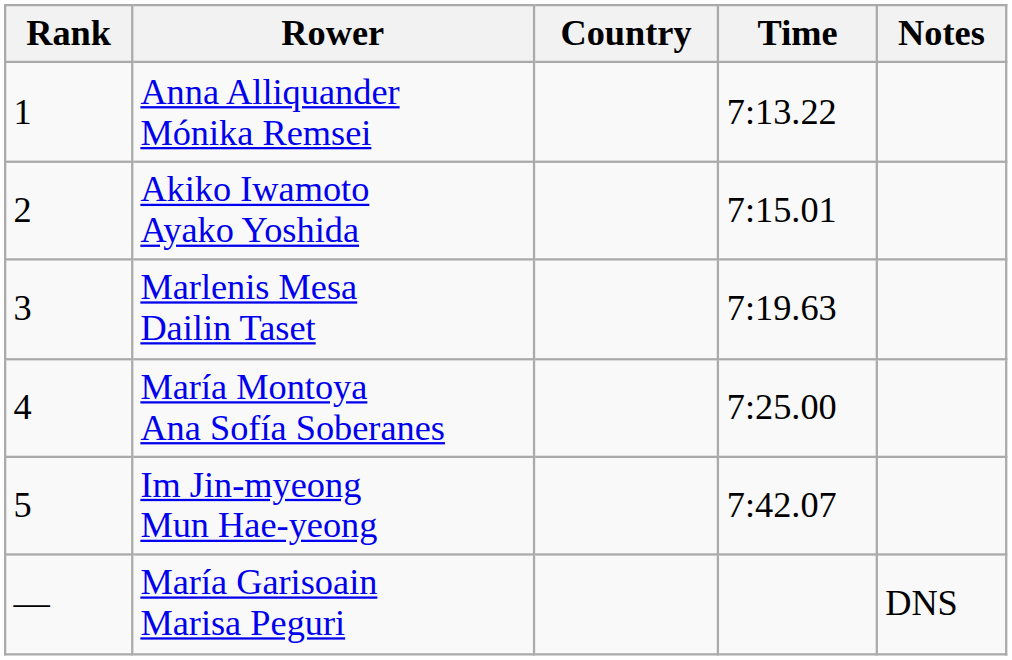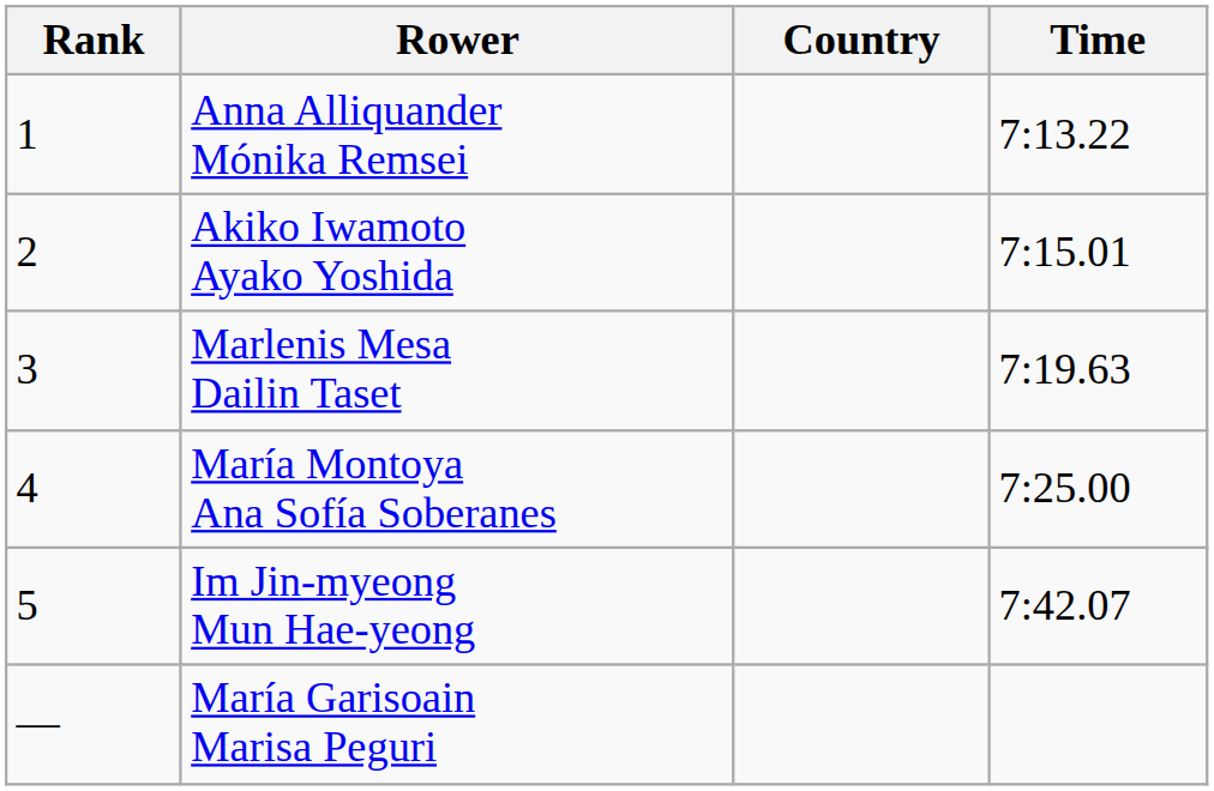- column: Notes | DNS
